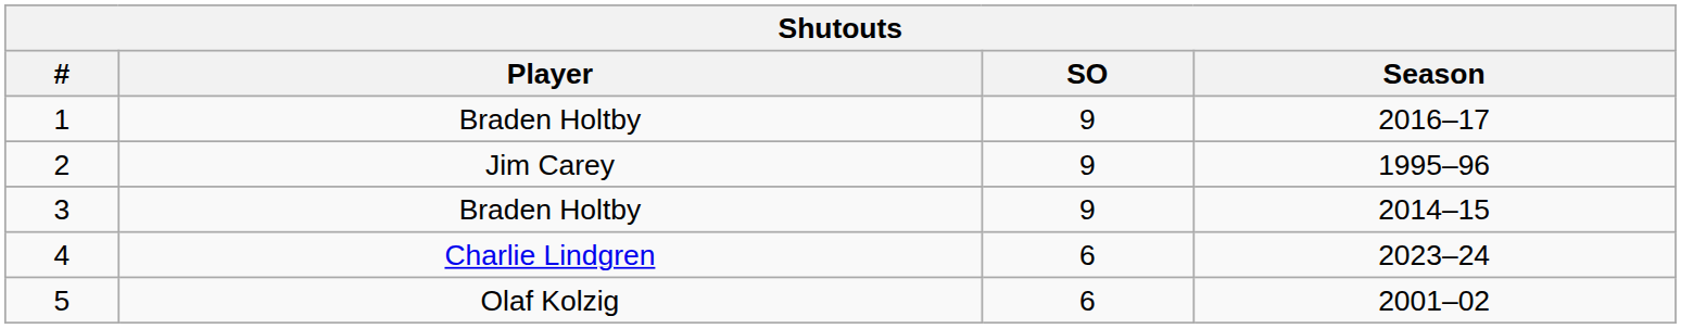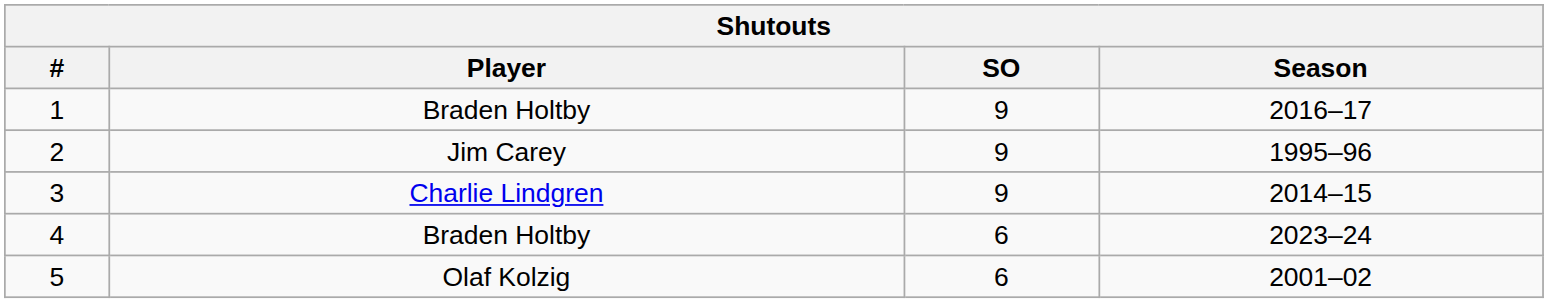3 | Player: Braden Holtby -> Charlie Lindgren
4 | Player: Charlie Lindgren -> Braden Holtby
